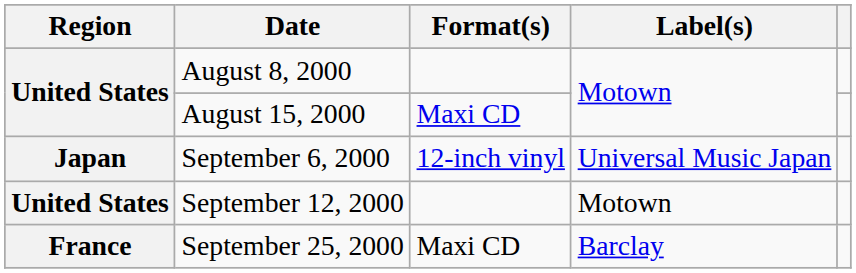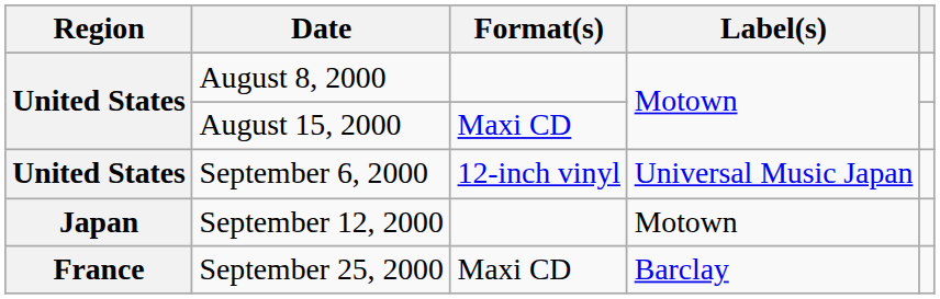September 6, 2000 | Region: Japan -> United States
September 12, 2000 | Region: United States -> Japan
